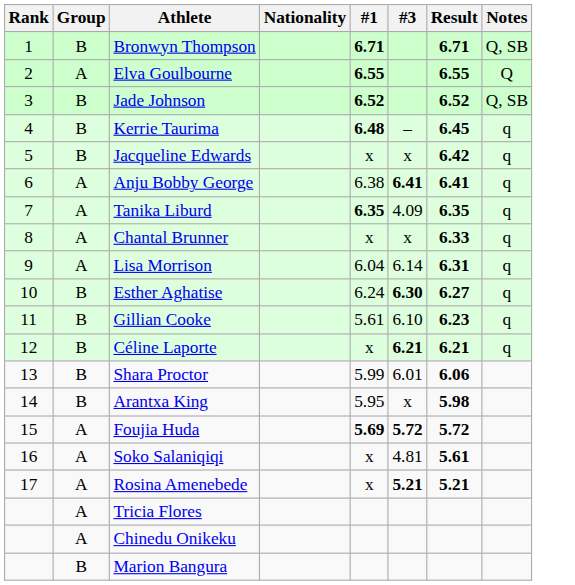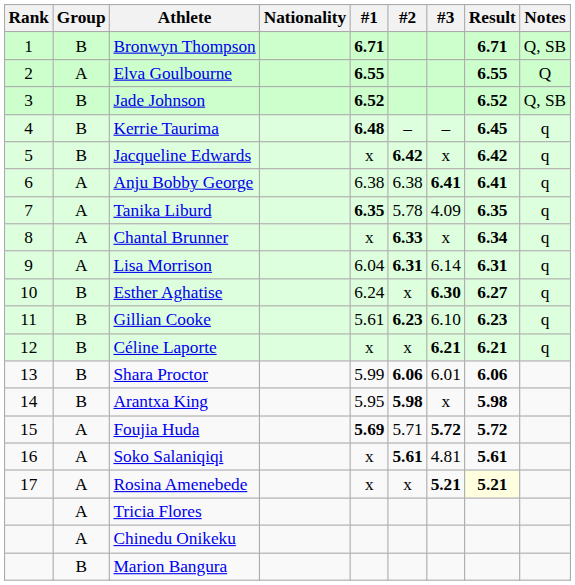+ column: #2 | – | 6.42 | 6.38 | 5.78 | 6.33 | 6.31 | x | 6.23 | x | 6.06 | 5.98 | 5.71 | 5.61 | x
Chantal Brunner | Result: 6.33 -> 6.34
Rosina Amenebede | Result: no background -> lightyellow background
